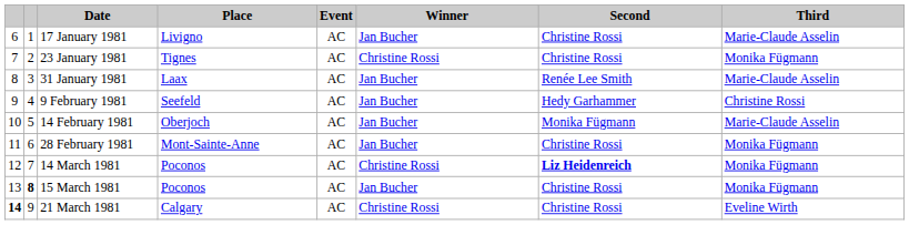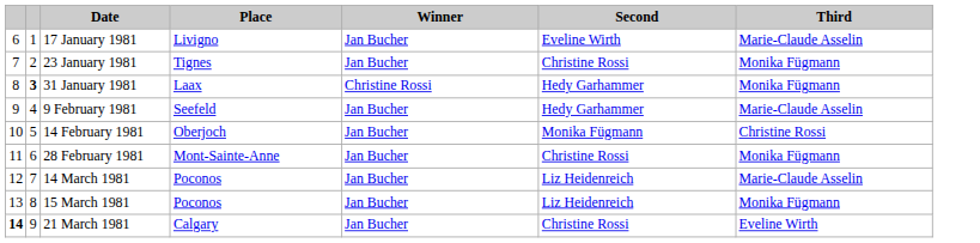- column: Event | AC | AC | AC | AC | AC | AC | AC | AC | AC
17 January 1981 | Second: Christine Rossi -> Eveline Wirth
23 January 1981 | Winner: Christine Rossi -> Jan Bucher
31 January 1981 | column 2: normal -> bold
31 January 1981 | Winner: Jan Bucher -> Christine Rossi
31 January 1981 | Second: Renée Lee Smith -> Hedy Garhammer
31 January 1981 | Third: Marie-Claude Asselin -> Monika Fügmann
9 February 1981 | Third: Christine Rossi -> Marie-Claude Asselin
14 February 1981 | Third: Marie-Claude Asselin -> Christine Rossi
14 March 1981 | Winner: Christine Rossi -> Jan Bucher
14 March 1981 | Second: bold -> normal
14 March 1981 | Third: Monika Fügmann -> Marie-Claude Asselin
15 March 1981 | column 2: bold -> normal
15 March 1981 | Second: Christine Rossi -> Liz Heidenreich
21 March 1981 | Winner: Christine Rossi -> Jan Bucher
